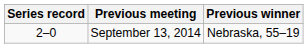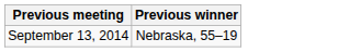- column: Series record | 2–0
